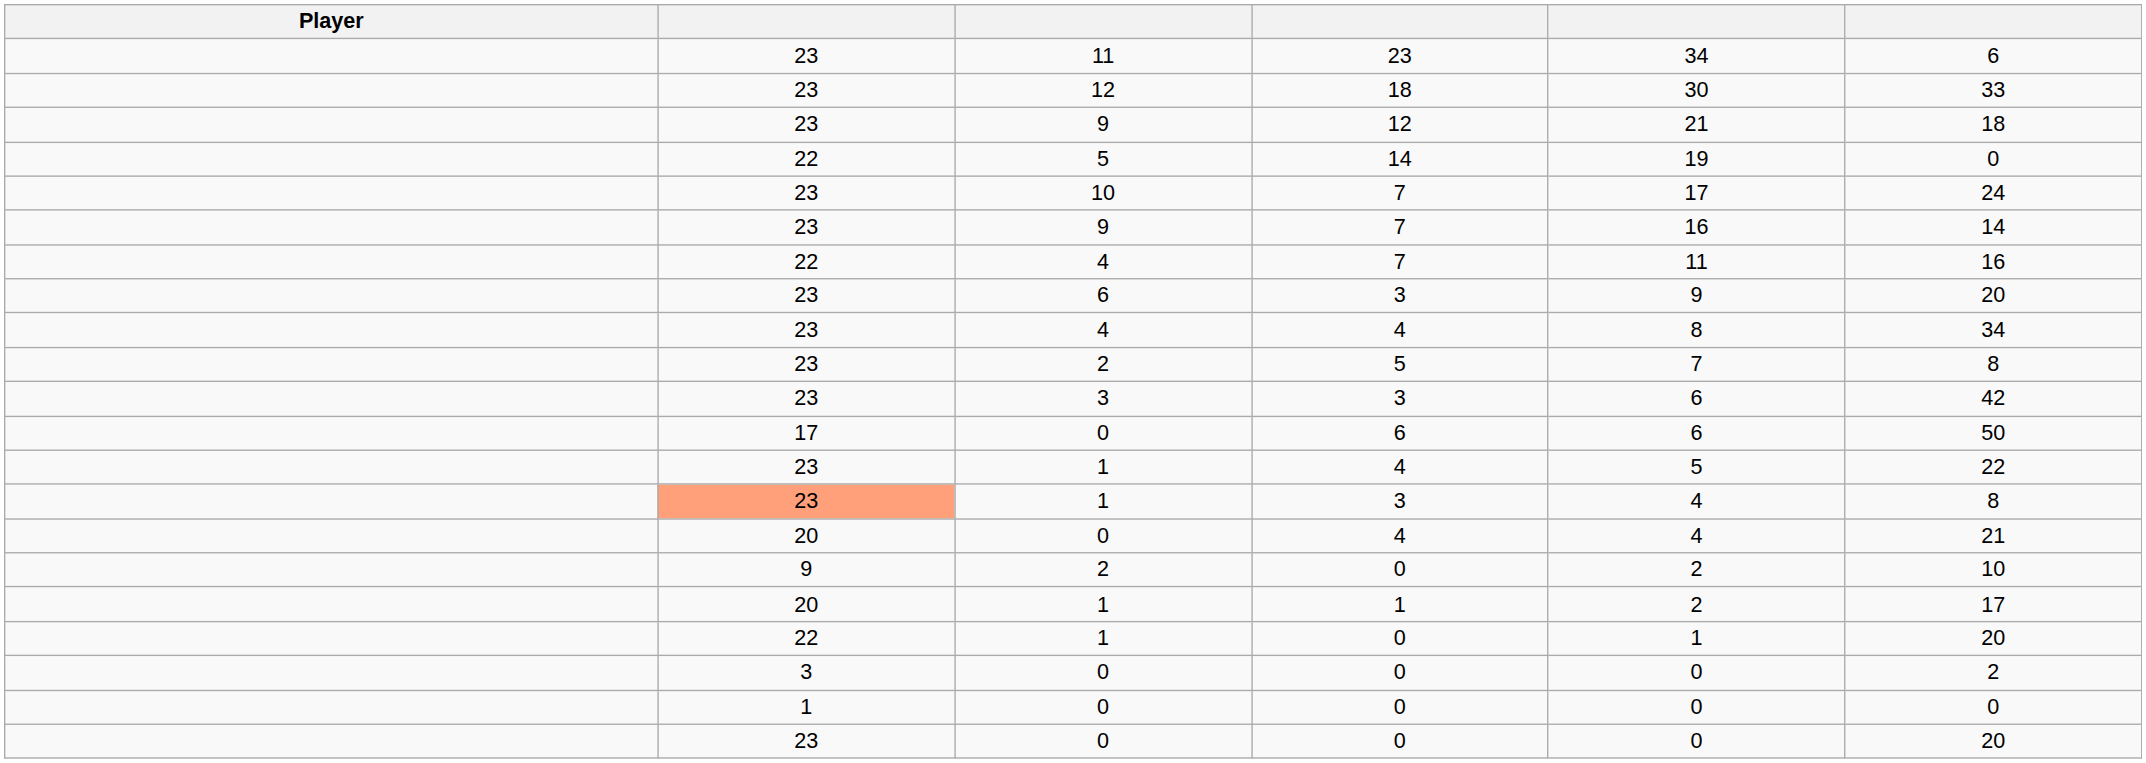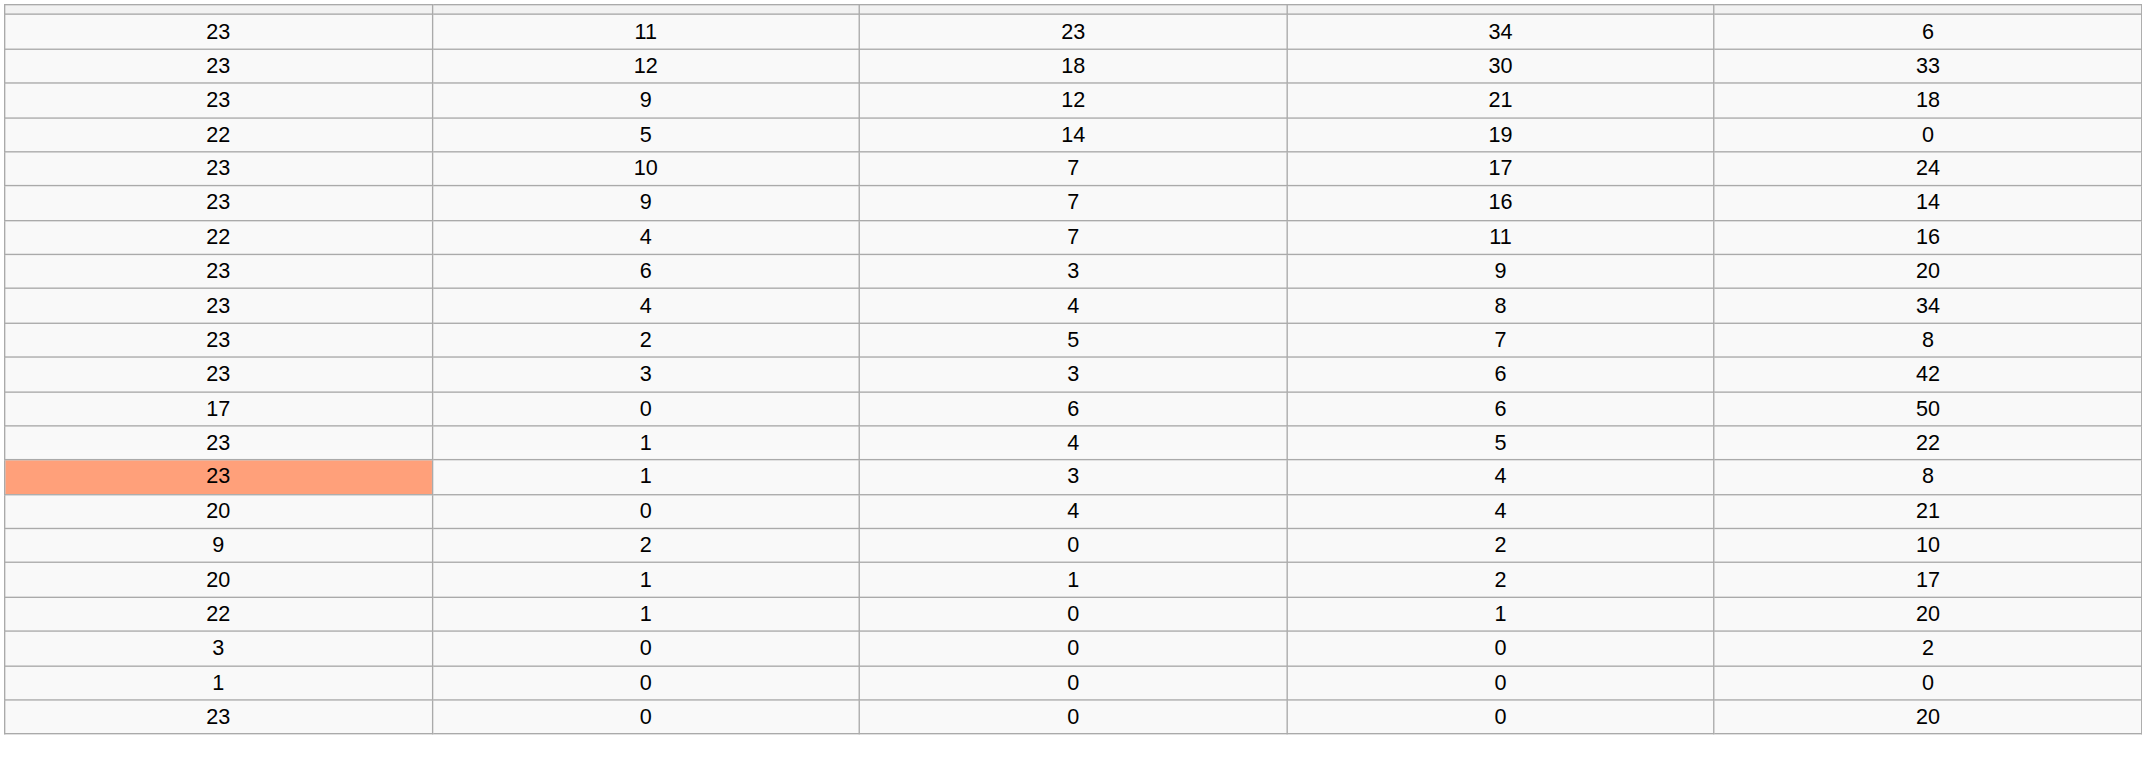- column: Player
